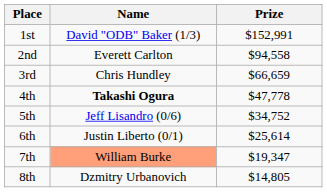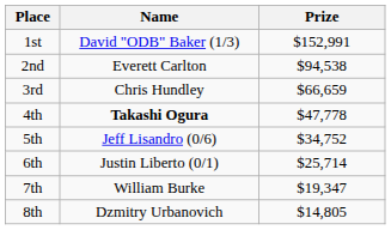2nd | Prize: $94,558 -> $94,538
6th | Prize: $25,614 -> $25,714
7th | Name: lightsalmon background -> no background
